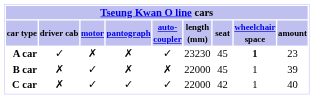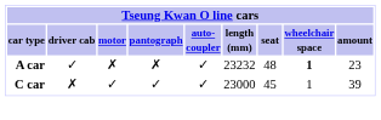A car | length (mm): 23230 -> 23232
A car | seat: 45 -> 48
- row: B car | ✗ | ✓ | ✗ | ✗ | 22000 | 45 | 1 | 39
C car | length (mm): 22000 -> 23000
C car | seat: 42 -> 45
C car | amount: 40 -> 39
